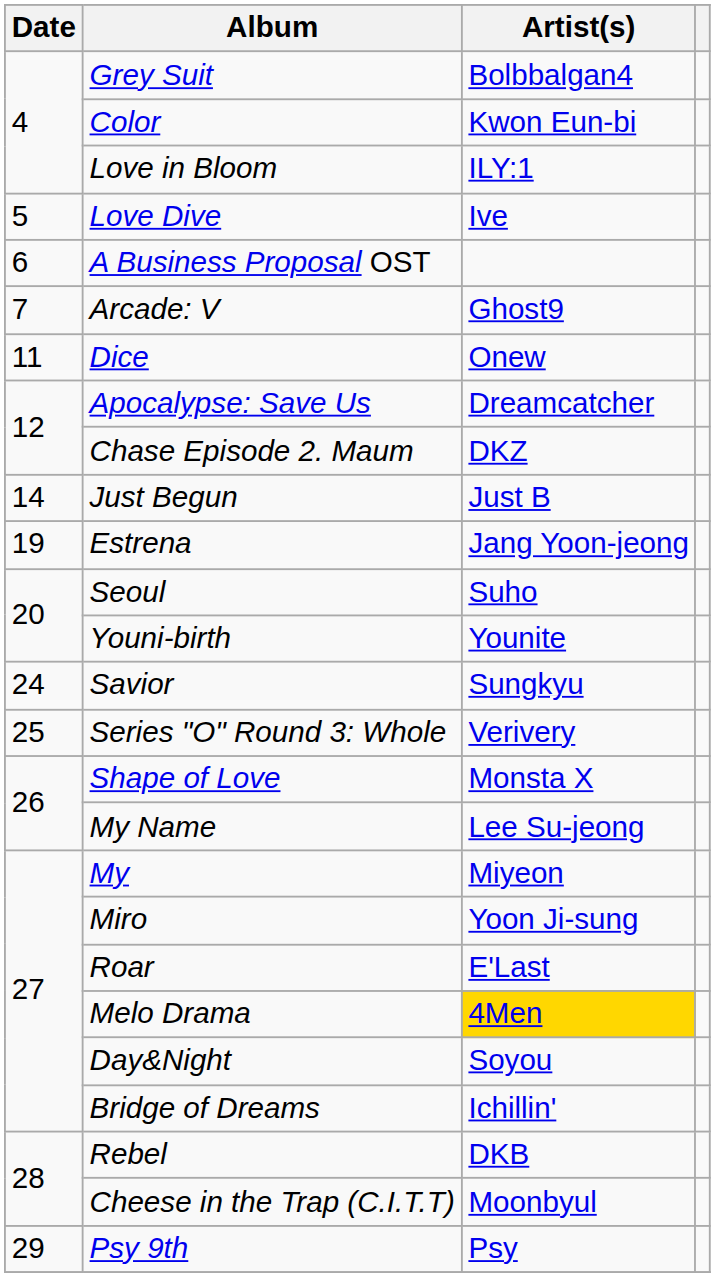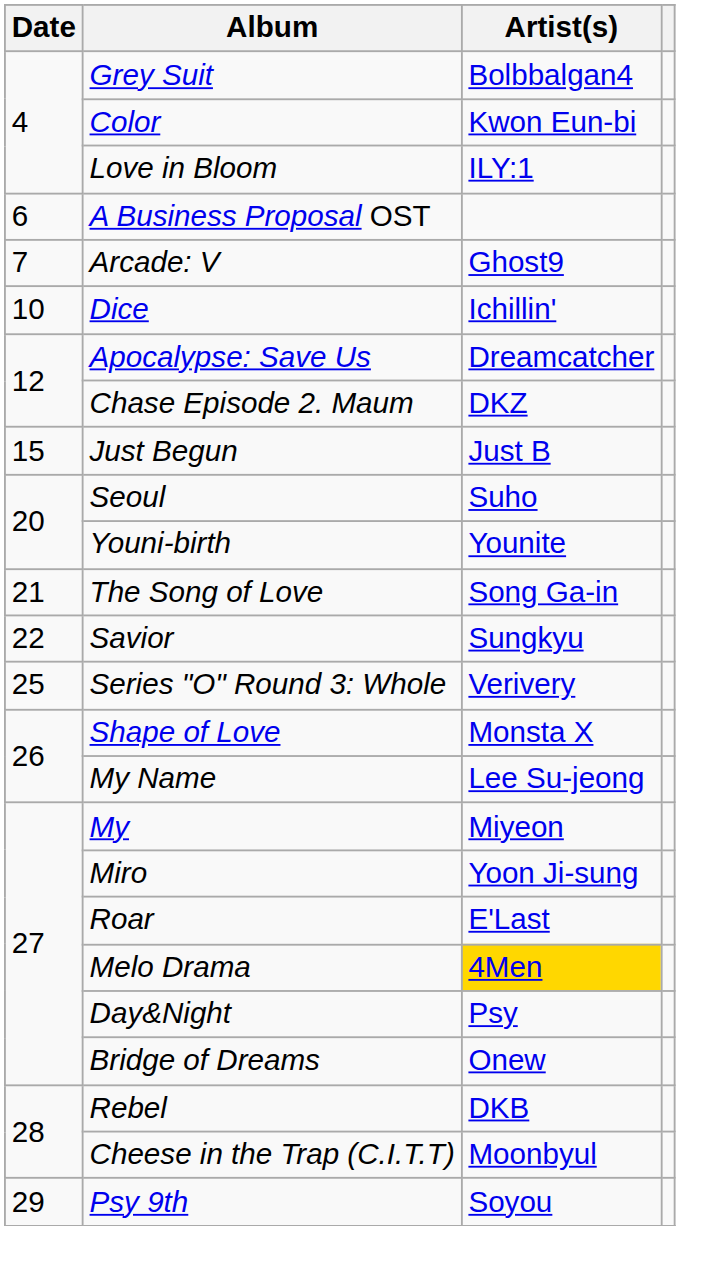- row: 5 | Love Dive | Ive
Dice | Date: 11 -> 10
Dice | Artist(s): Onew -> Ichillin'
Just Begun | Date: 14 -> 15
- row: 19 | Estrena | Jang Yoon-jeong
+ row: 21 | The Song of Love | Song Ga-in
Savior | Date: 24 -> 22
Day&Night | Artist(s): Soyou -> Psy
Bridge of Dreams | Artist(s): Ichillin' -> Onew
Psy 9th | Artist(s): Psy -> Soyou
